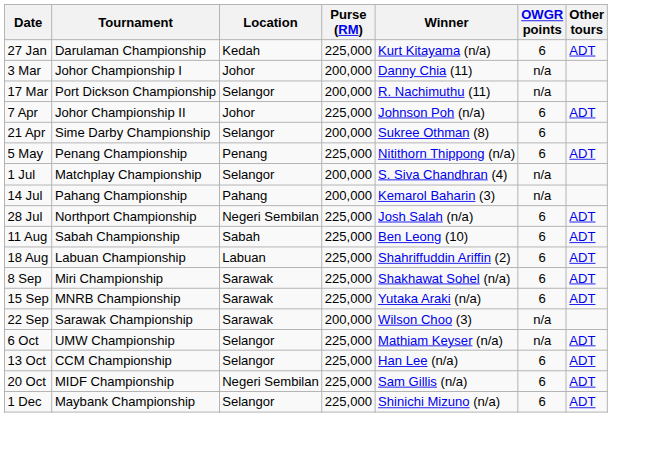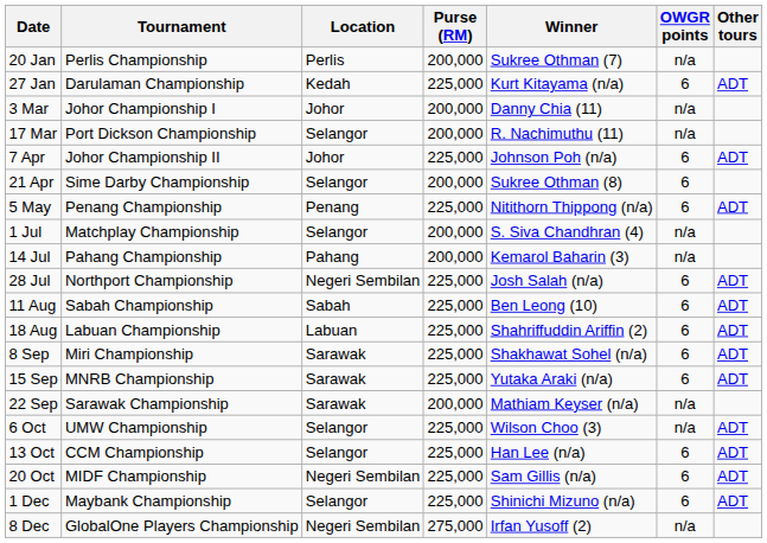+ row: 20 Jan | Perlis Championship | Perlis | 200,000 | Sukree Othman (7) | n/a
22 Sep | Winner: Wilson Choo (3) -> Mathiam Keyser (n/a)
6 Oct | Winner: Mathiam Keyser (n/a) -> Wilson Choo (3)
+ row: 8 Dec | GlobalOne Players Championship | Negeri Sembilan | 275,000 | Irfan Yusoff (2) | n/a
